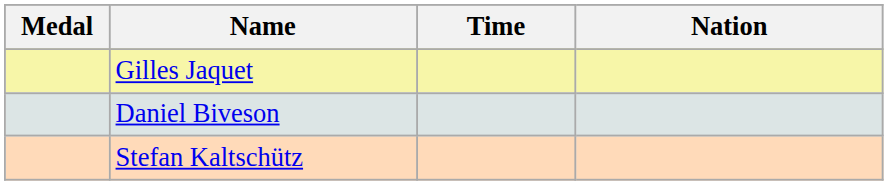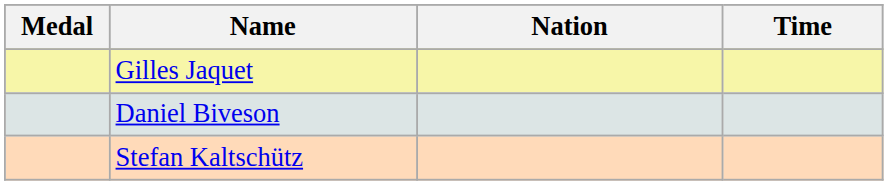columns swapped: Nation <-> Time
